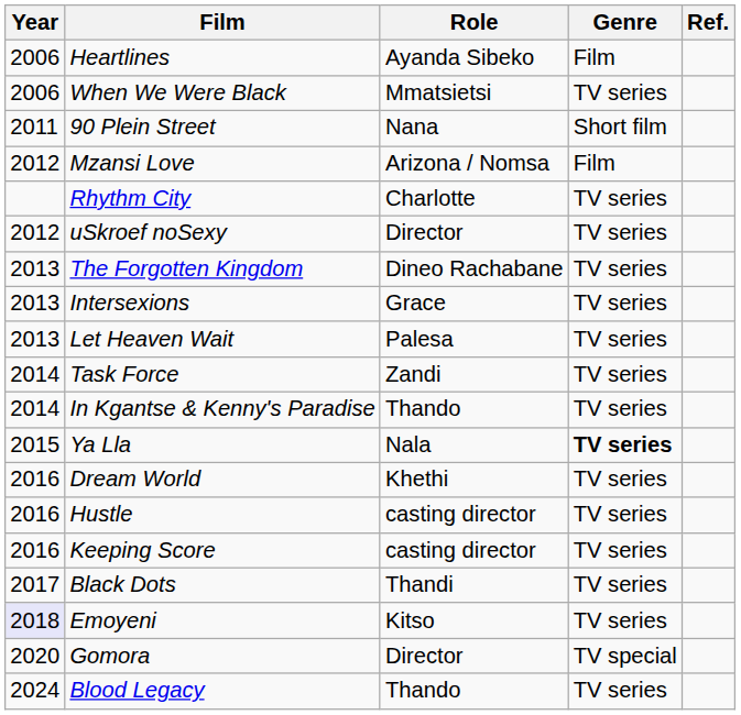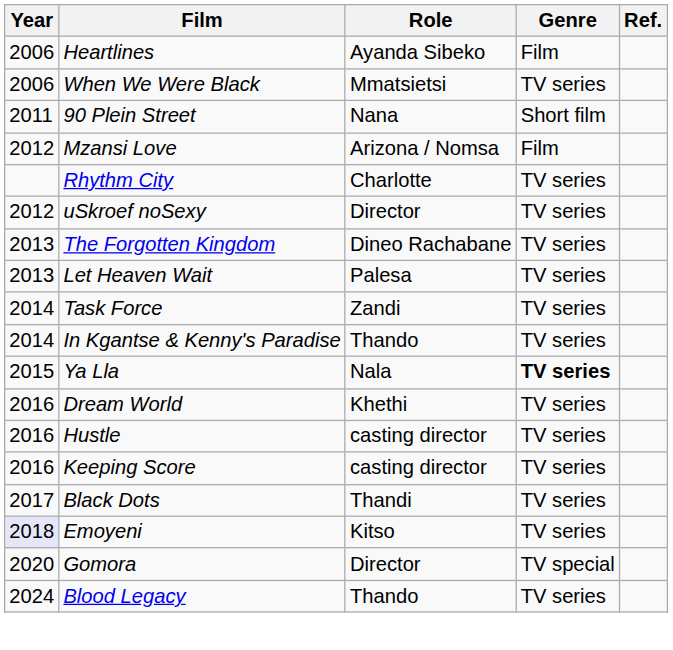- row: 2013 | Intersexions | Grace | TV series
